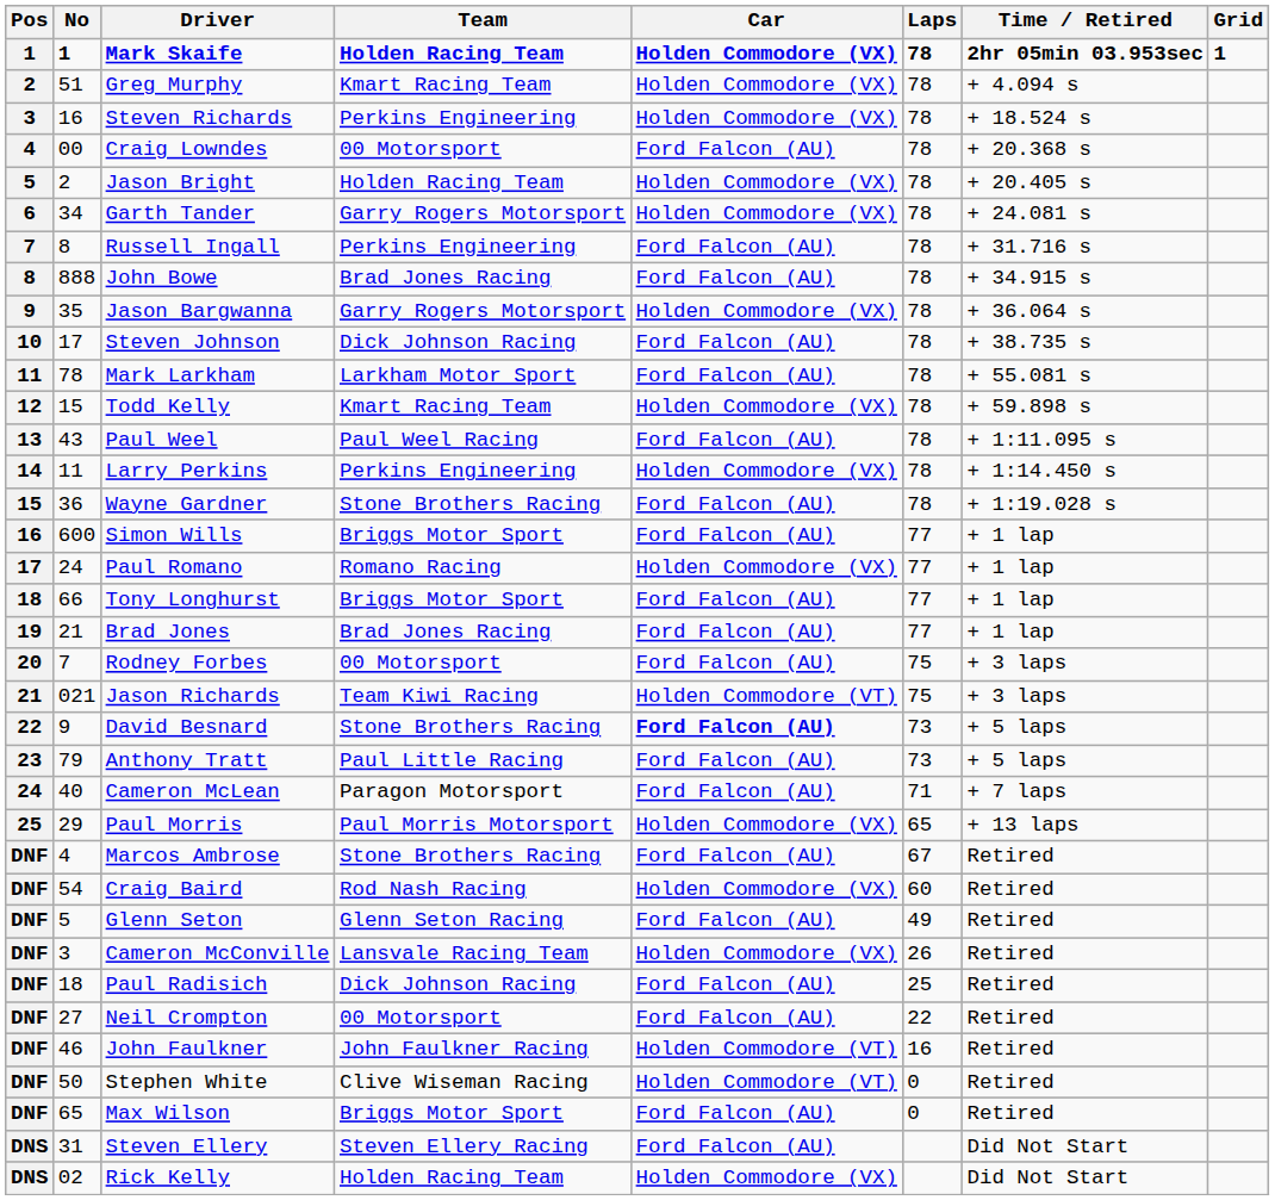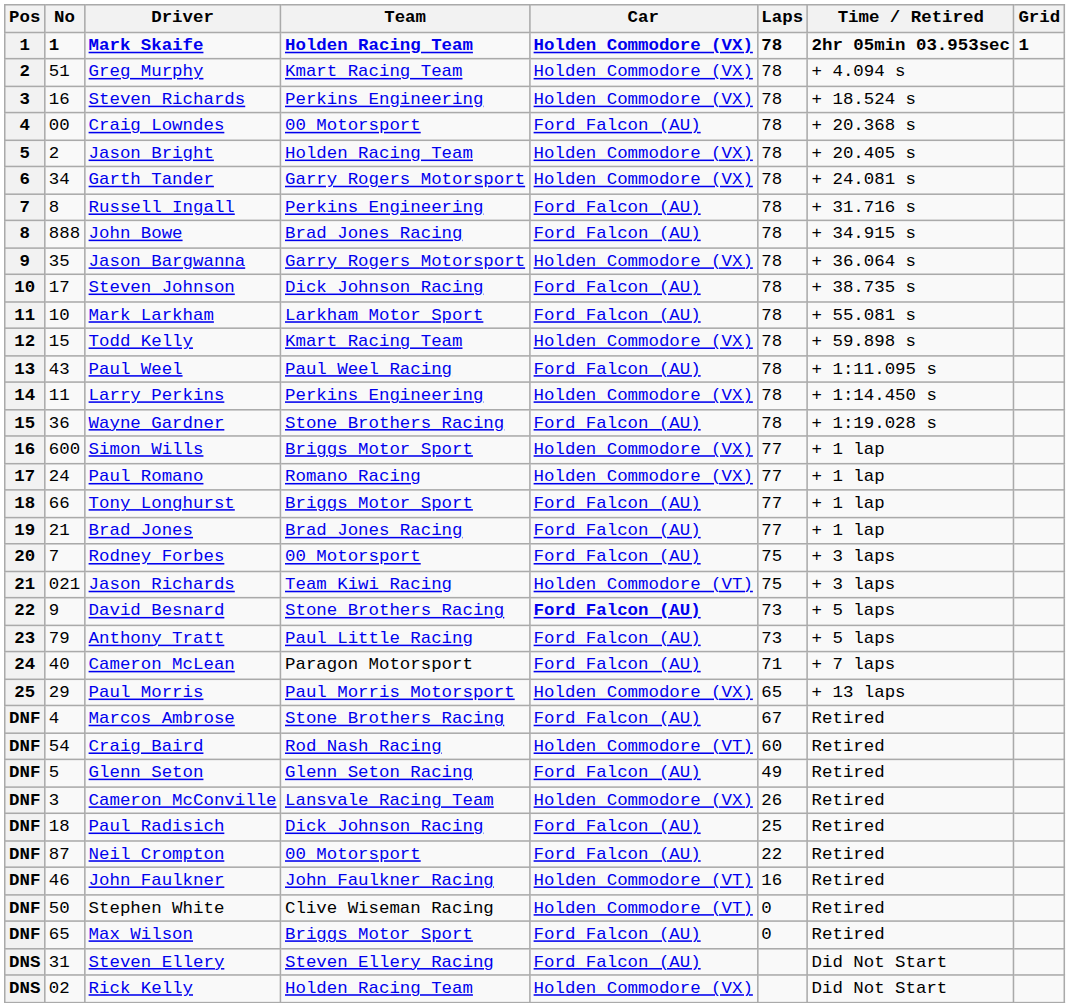Mark Larkham | No: 78 -> 10
Simon Wills | Car: Ford Falcon (AU) -> Holden Commodore (VX)
Craig Baird | Car: Holden Commodore (VX) -> Holden Commodore (VT)
Neil Crompton | No: 27 -> 87
